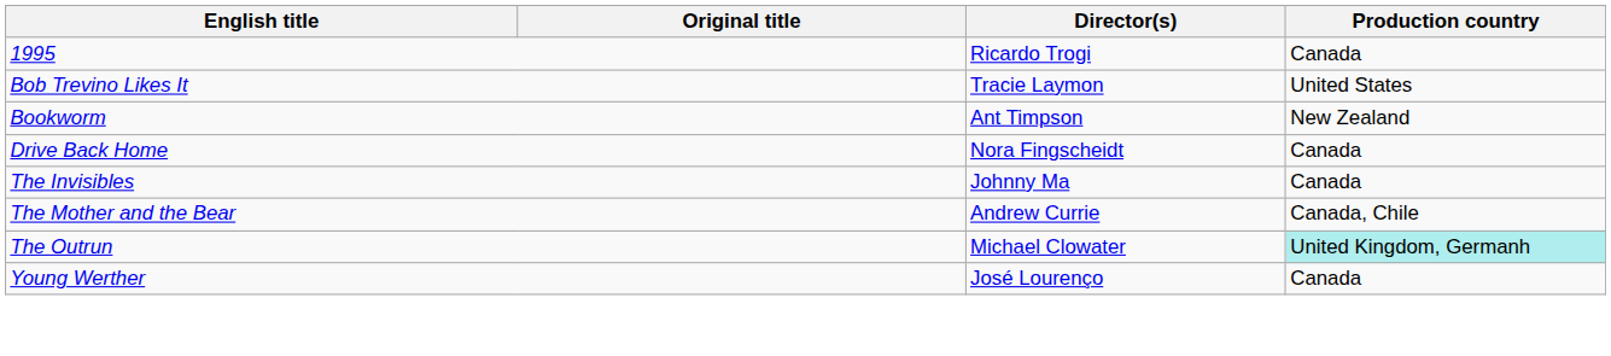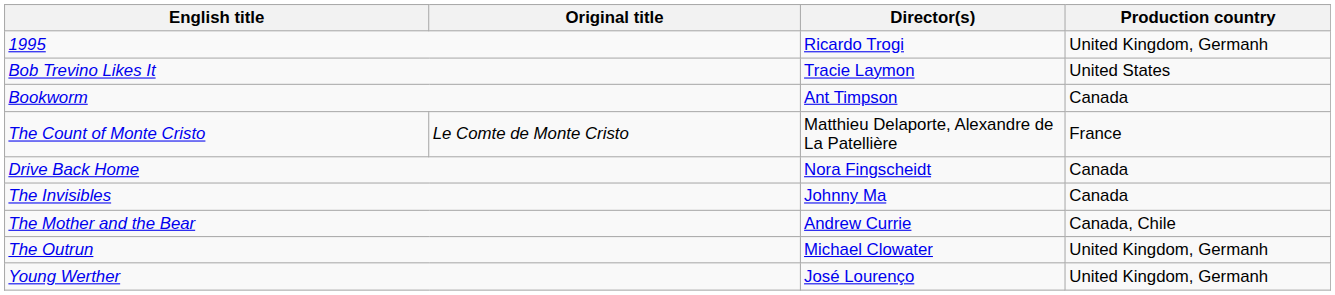1995 | Production country: Canada -> United Kingdom, Germanh
Bookworm | Production country: New Zealand -> Canada
+ row: The Count of Monte Cristo | Le Comte de Monte Cristo | Matthieu Delaporte, Alexandre de La Patellière | France
The Outrun | Production country: paleturquoise background -> no background
Young Werther | Production country: Canada -> United Kingdom, Germanh
